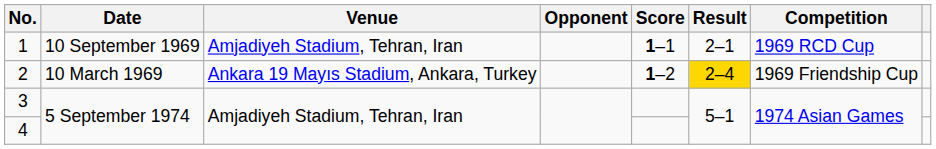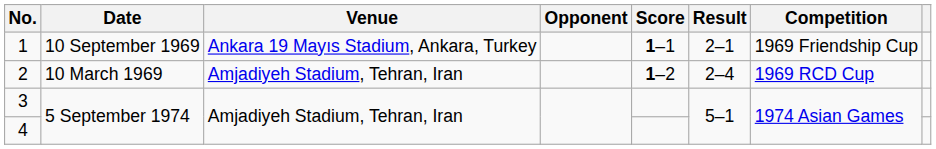1 | Venue: Amjadiyeh Stadium, Tehran, Iran -> Ankara 19 Mayıs Stadium, Ankara, Turkey
1 | Competition: 1969 RCD Cup -> 1969 Friendship Cup
2 | Venue: Ankara 19 Mayıs Stadium, Ankara, Turkey -> Amjadiyeh Stadium, Tehran, Iran
2 | Result: gold background -> no background
2 | Competition: 1969 Friendship Cup -> 1969 RCD Cup
